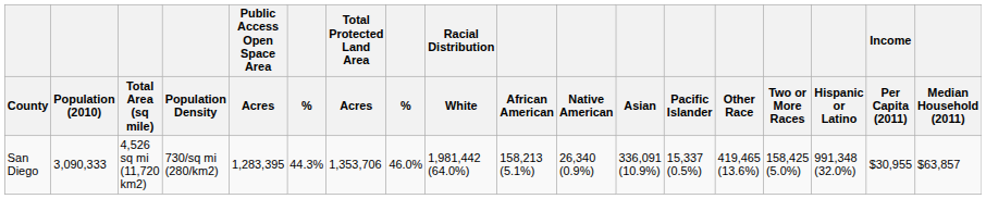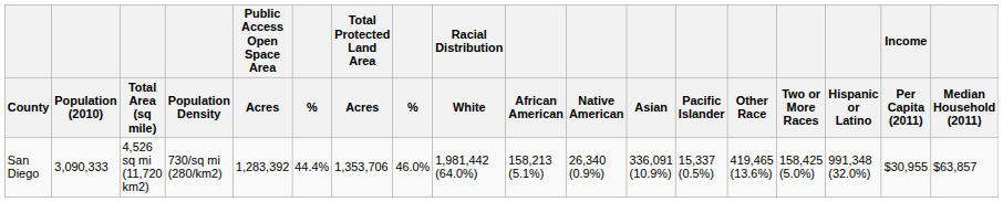San Diego | Public Access Open Space Area / Acres: 1,283,395 -> 1,283,392
San Diego | column 6: 44.3% -> 44.4%
